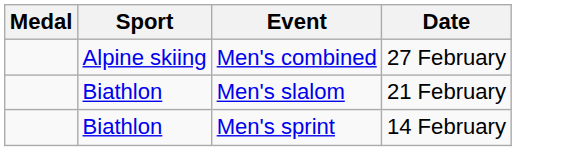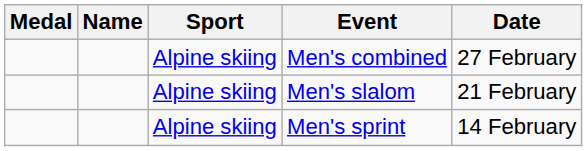+ column: Name
Men's slalom | Sport: Biathlon -> Alpine skiing
Men's sprint | Sport: Biathlon -> Alpine skiing
